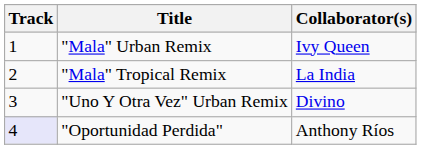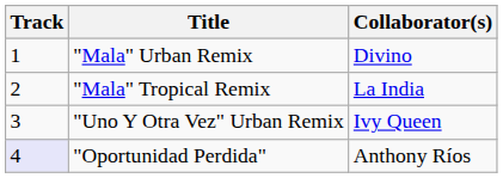"Mala" Urban Remix | Collaborator(s): Ivy Queen -> Divino
"Uno Y Otra Vez" Urban Remix | Collaborator(s): Divino -> Ivy Queen
